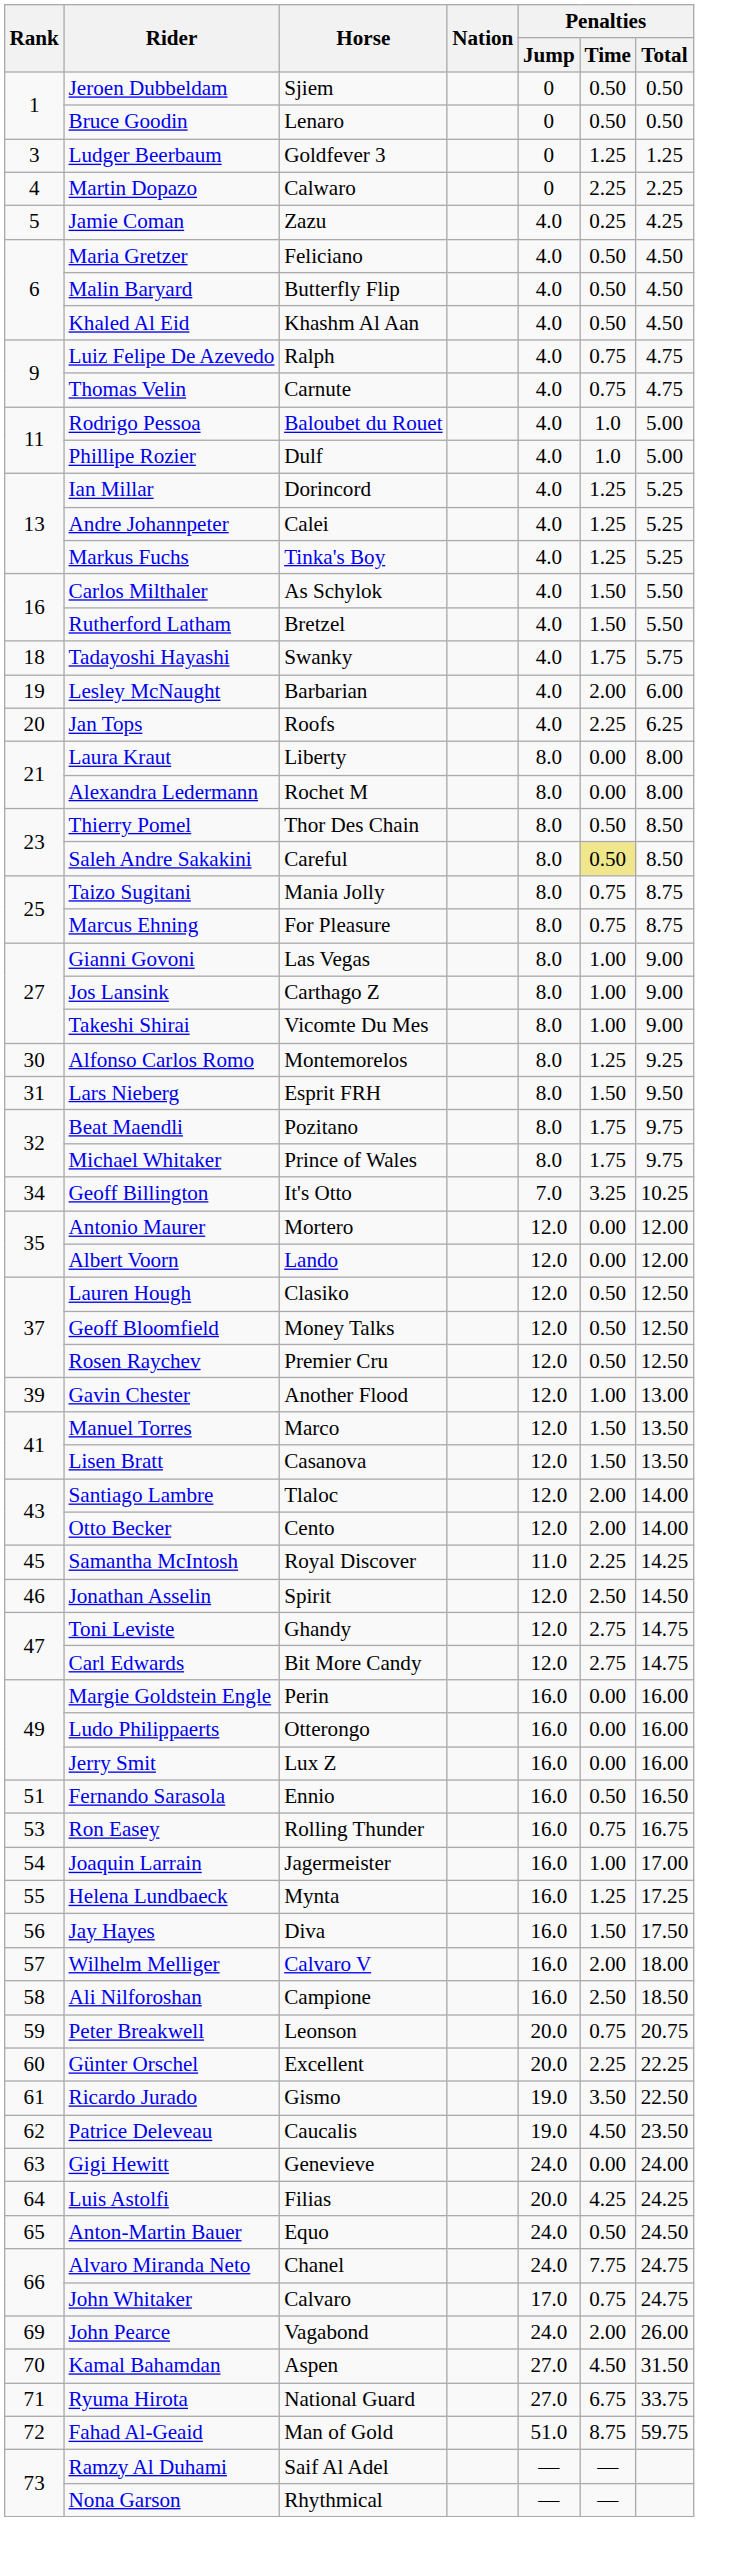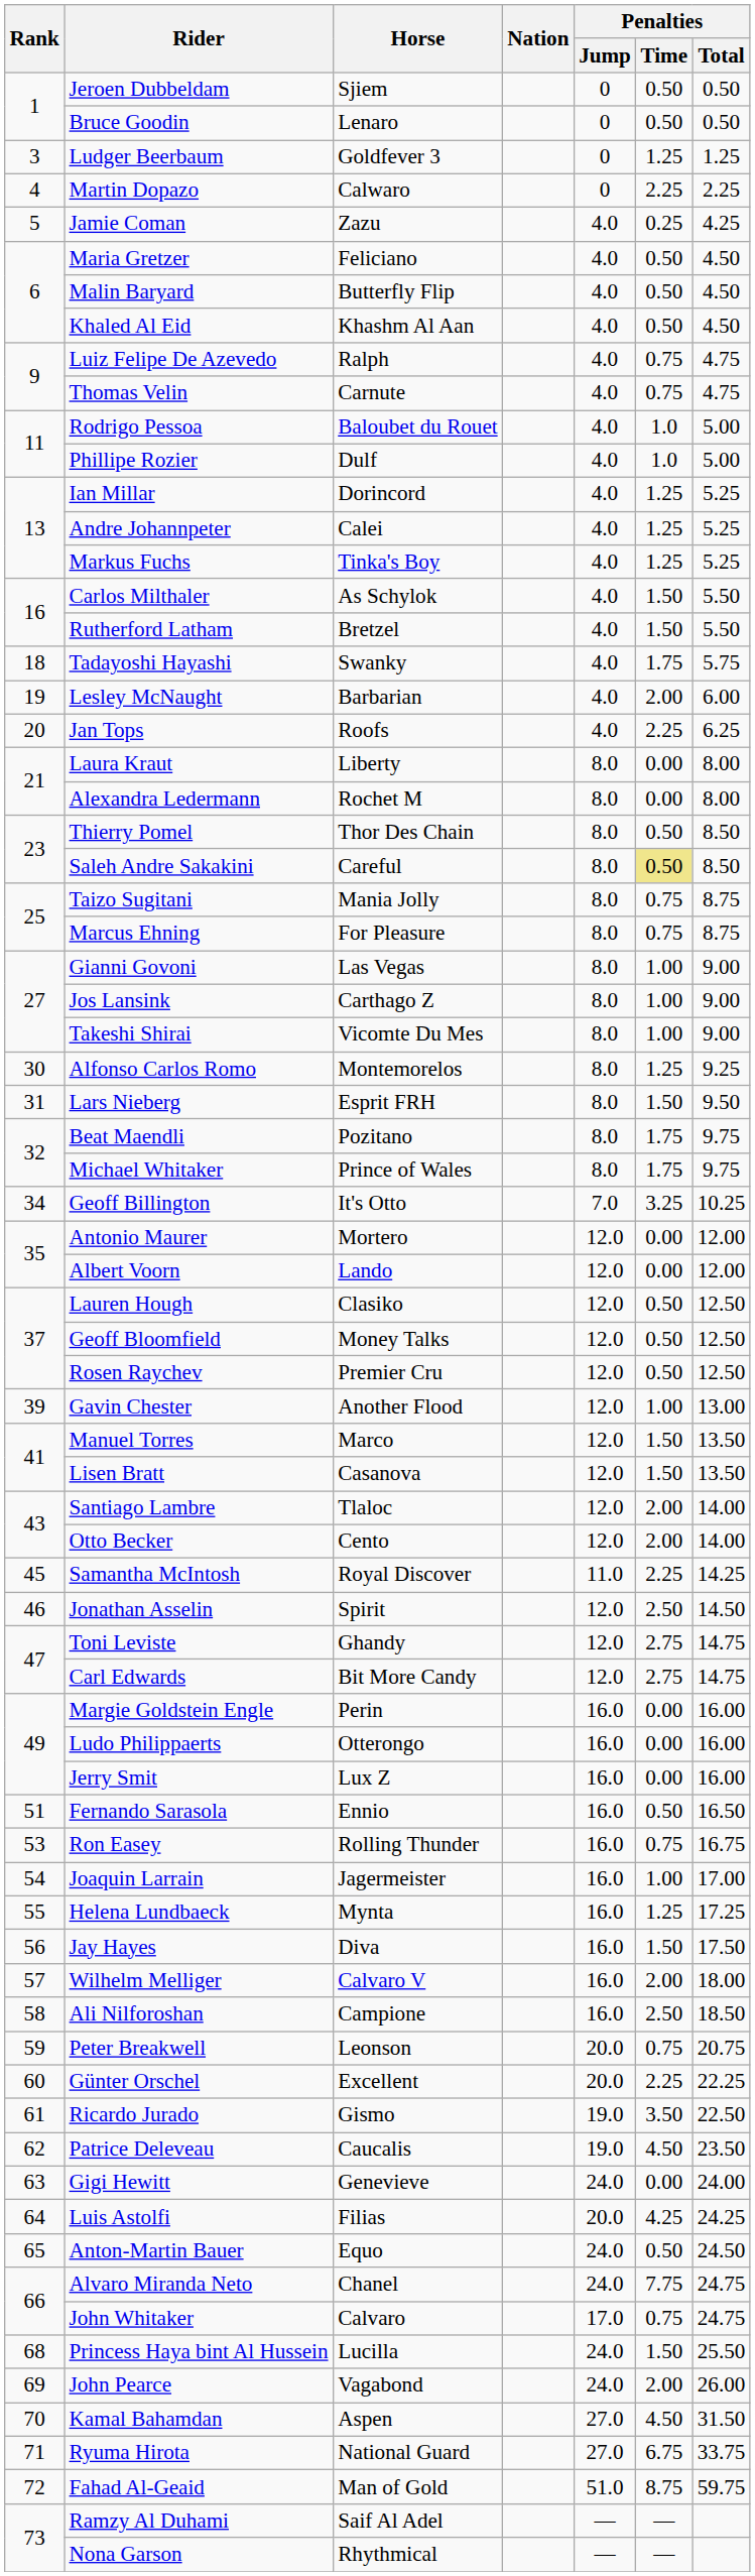+ row: 68 | Princess Haya bint Al Hussein | Lucilla | 24.0 | 1.50 | 25.50
